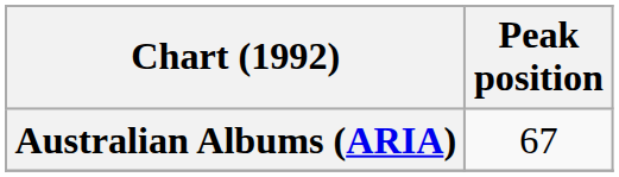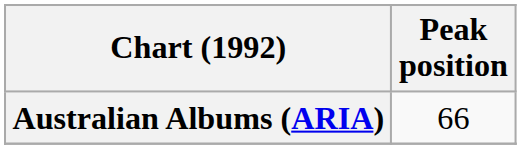Australian Albums (ARIA) | Peak position: 67 -> 66
